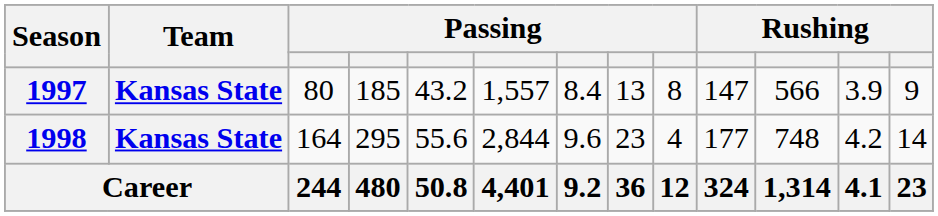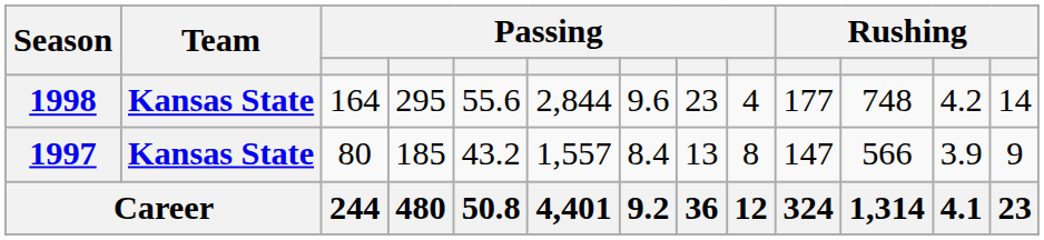rows swapped: 1997 <-> 1998
